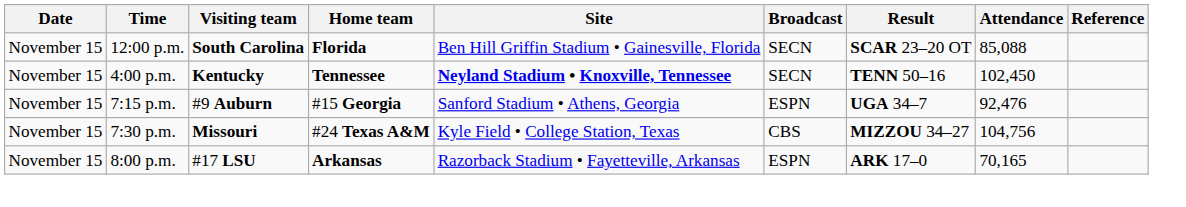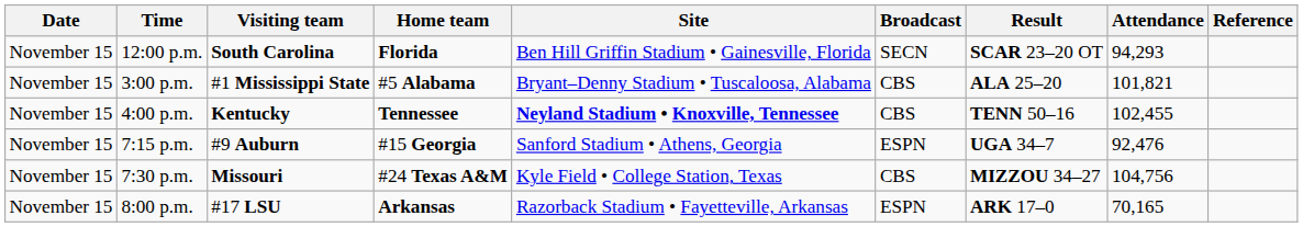12:00 p.m. | Attendance: 85,088 -> 94,293
+ row: November 15 | 3:00 p.m. | #1 Mississippi State | #5 Alabama | Bryant–Denny Stadium • Tuscaloosa, Alabama | CBS | ALA 25–20 | 101,821
4:00 p.m. | Broadcast: SECN -> CBS
4:00 p.m. | Attendance: 102,450 -> 102,455
